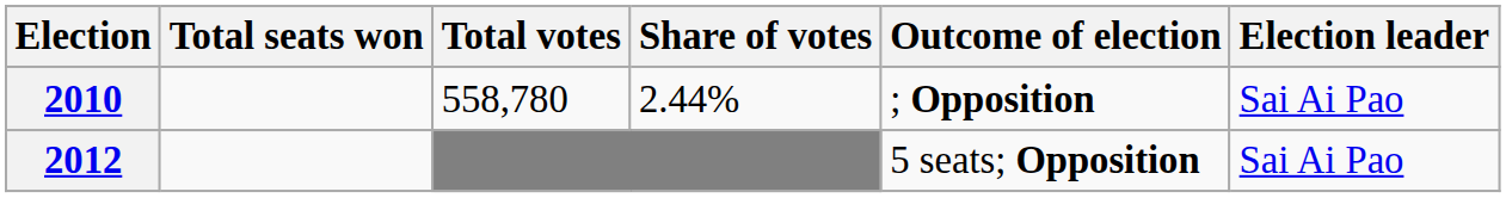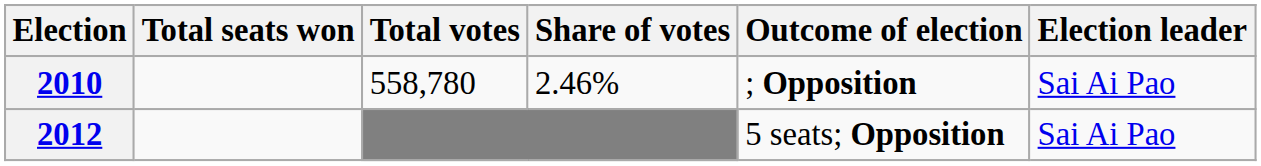2010 | Share of votes: 2.44% -> 2.46%
